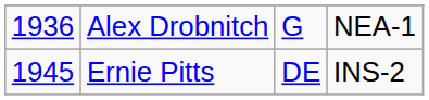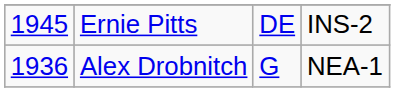rows swapped: Alex Drobnitch <-> Ernie Pitts
